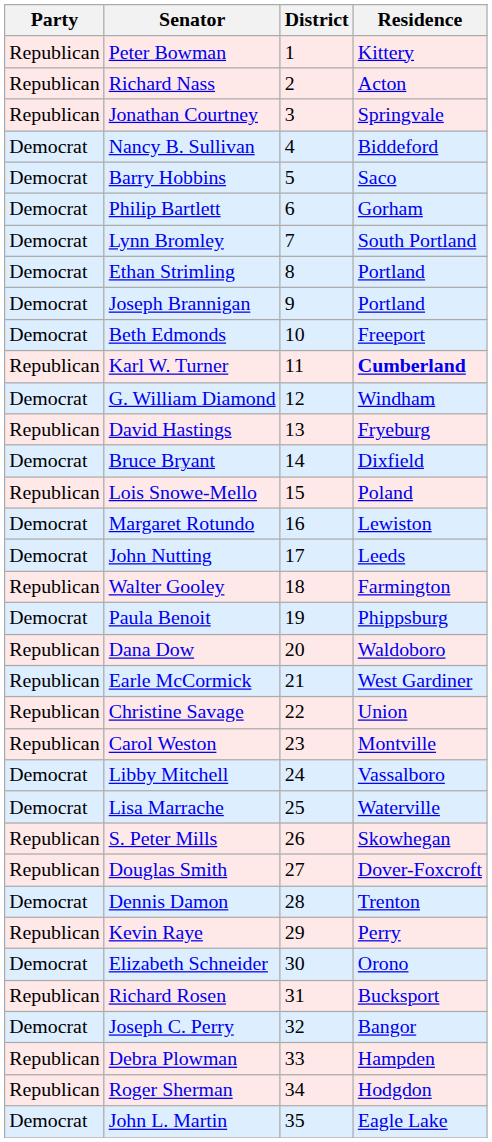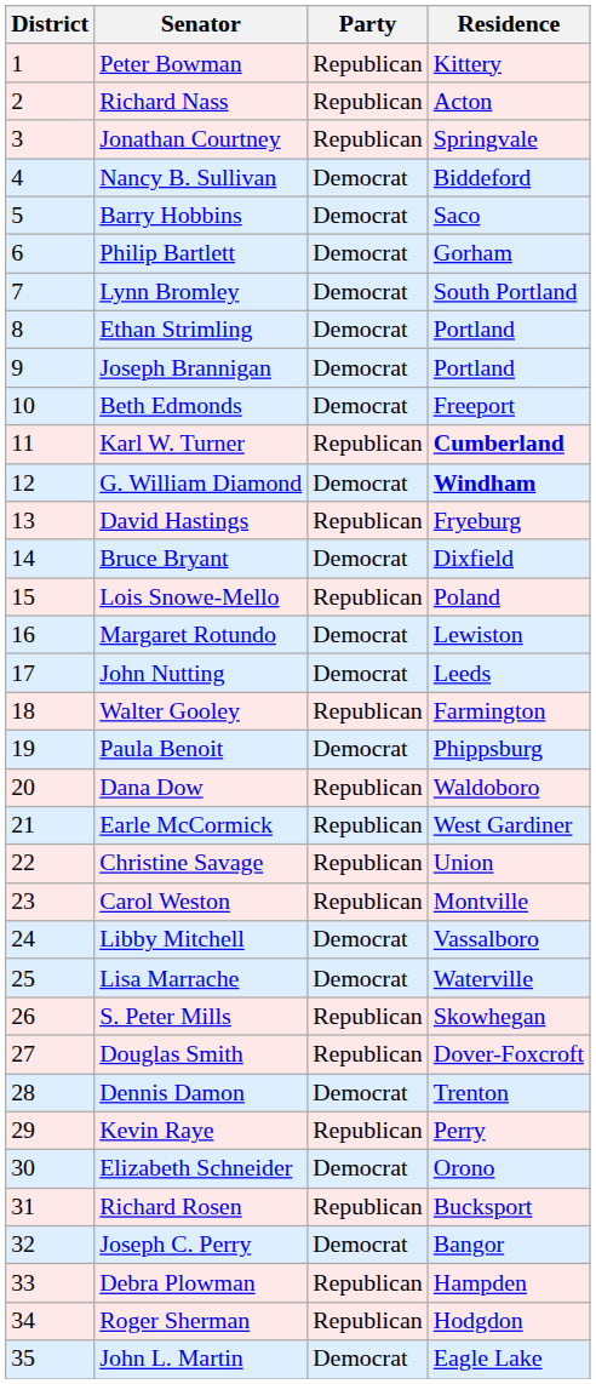columns swapped: District <-> Party
G. William Diamond | Residence: normal -> bold
